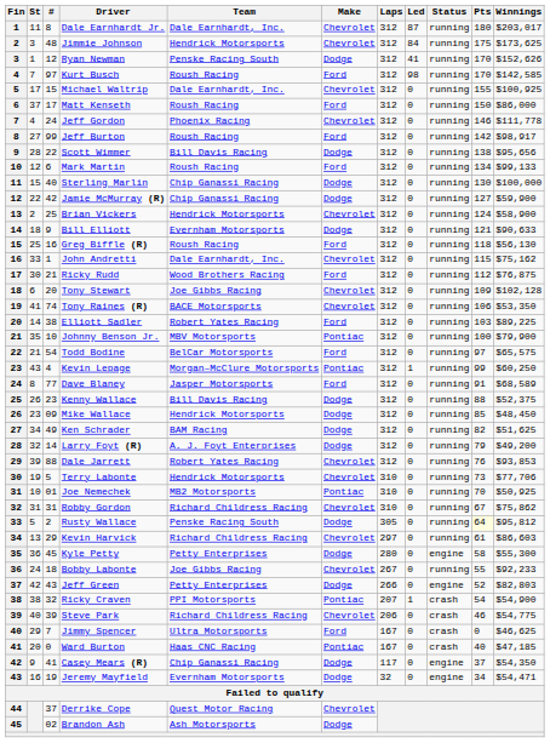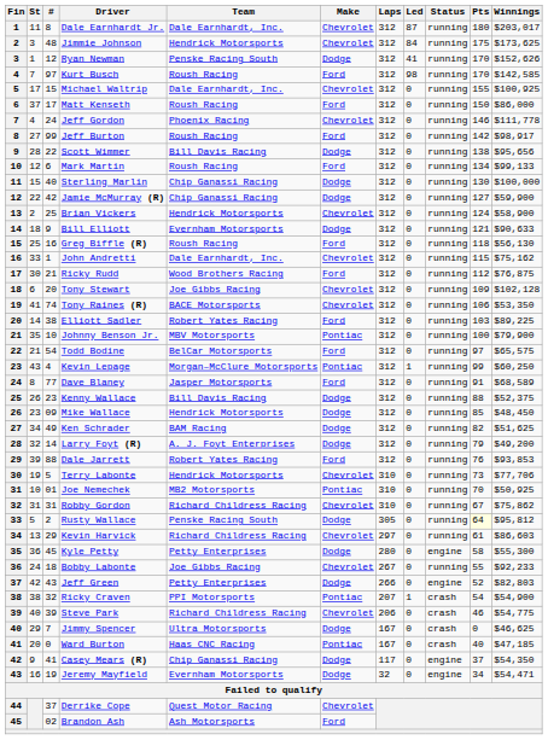Dale Jarrett | Make: Chevrolet -> Ford
Jimmy Spencer | Make: Ford -> Dodge
Brandon Ash | Make: Dodge -> Ford
